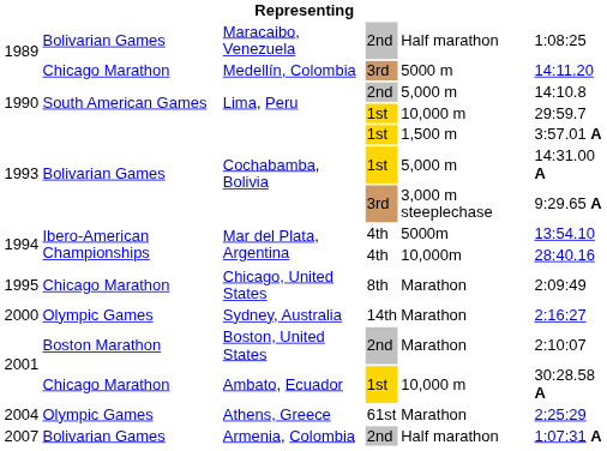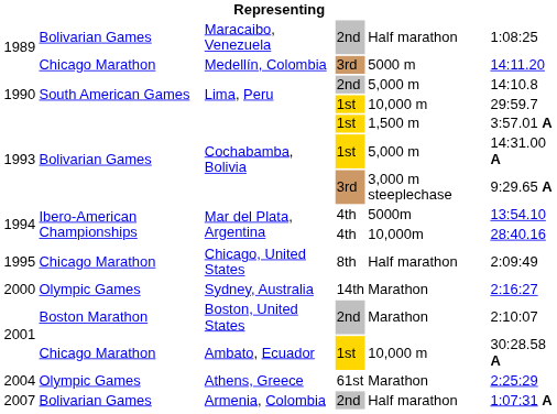Chicago, United States | column 5: Marathon -> Half marathon
